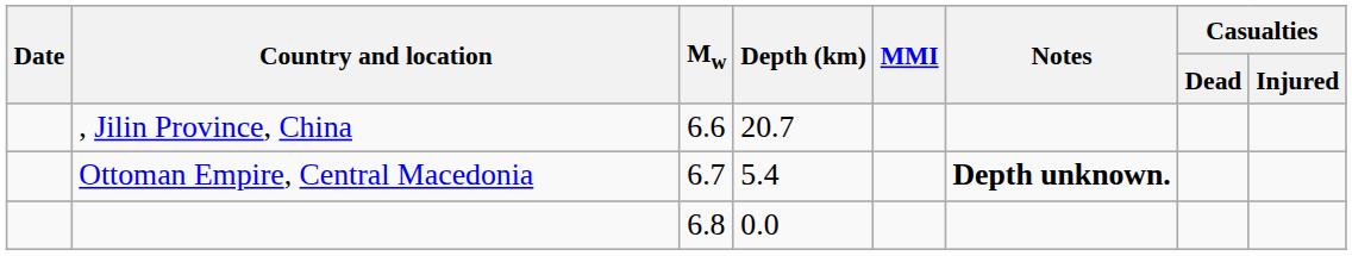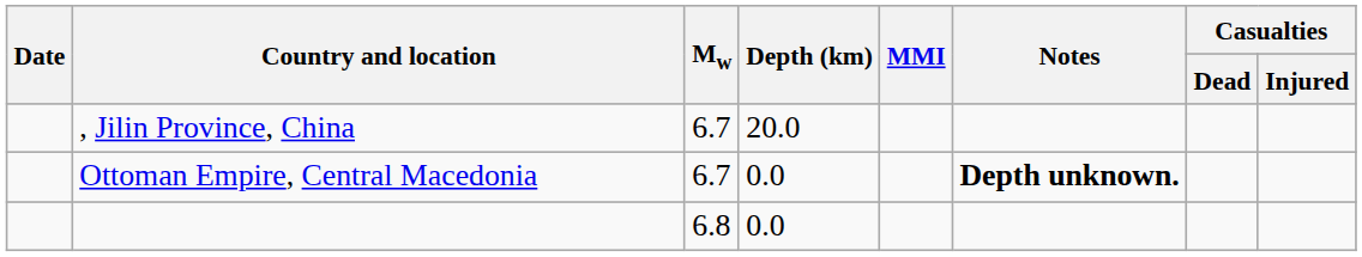, Jilin Province, China | Mw: 6.6 -> 6.7
, Jilin Province, China | Depth (km): 20.7 -> 20.0
Ottoman Empire, Central Macedonia | Depth (km): 5.4 -> 0.0
